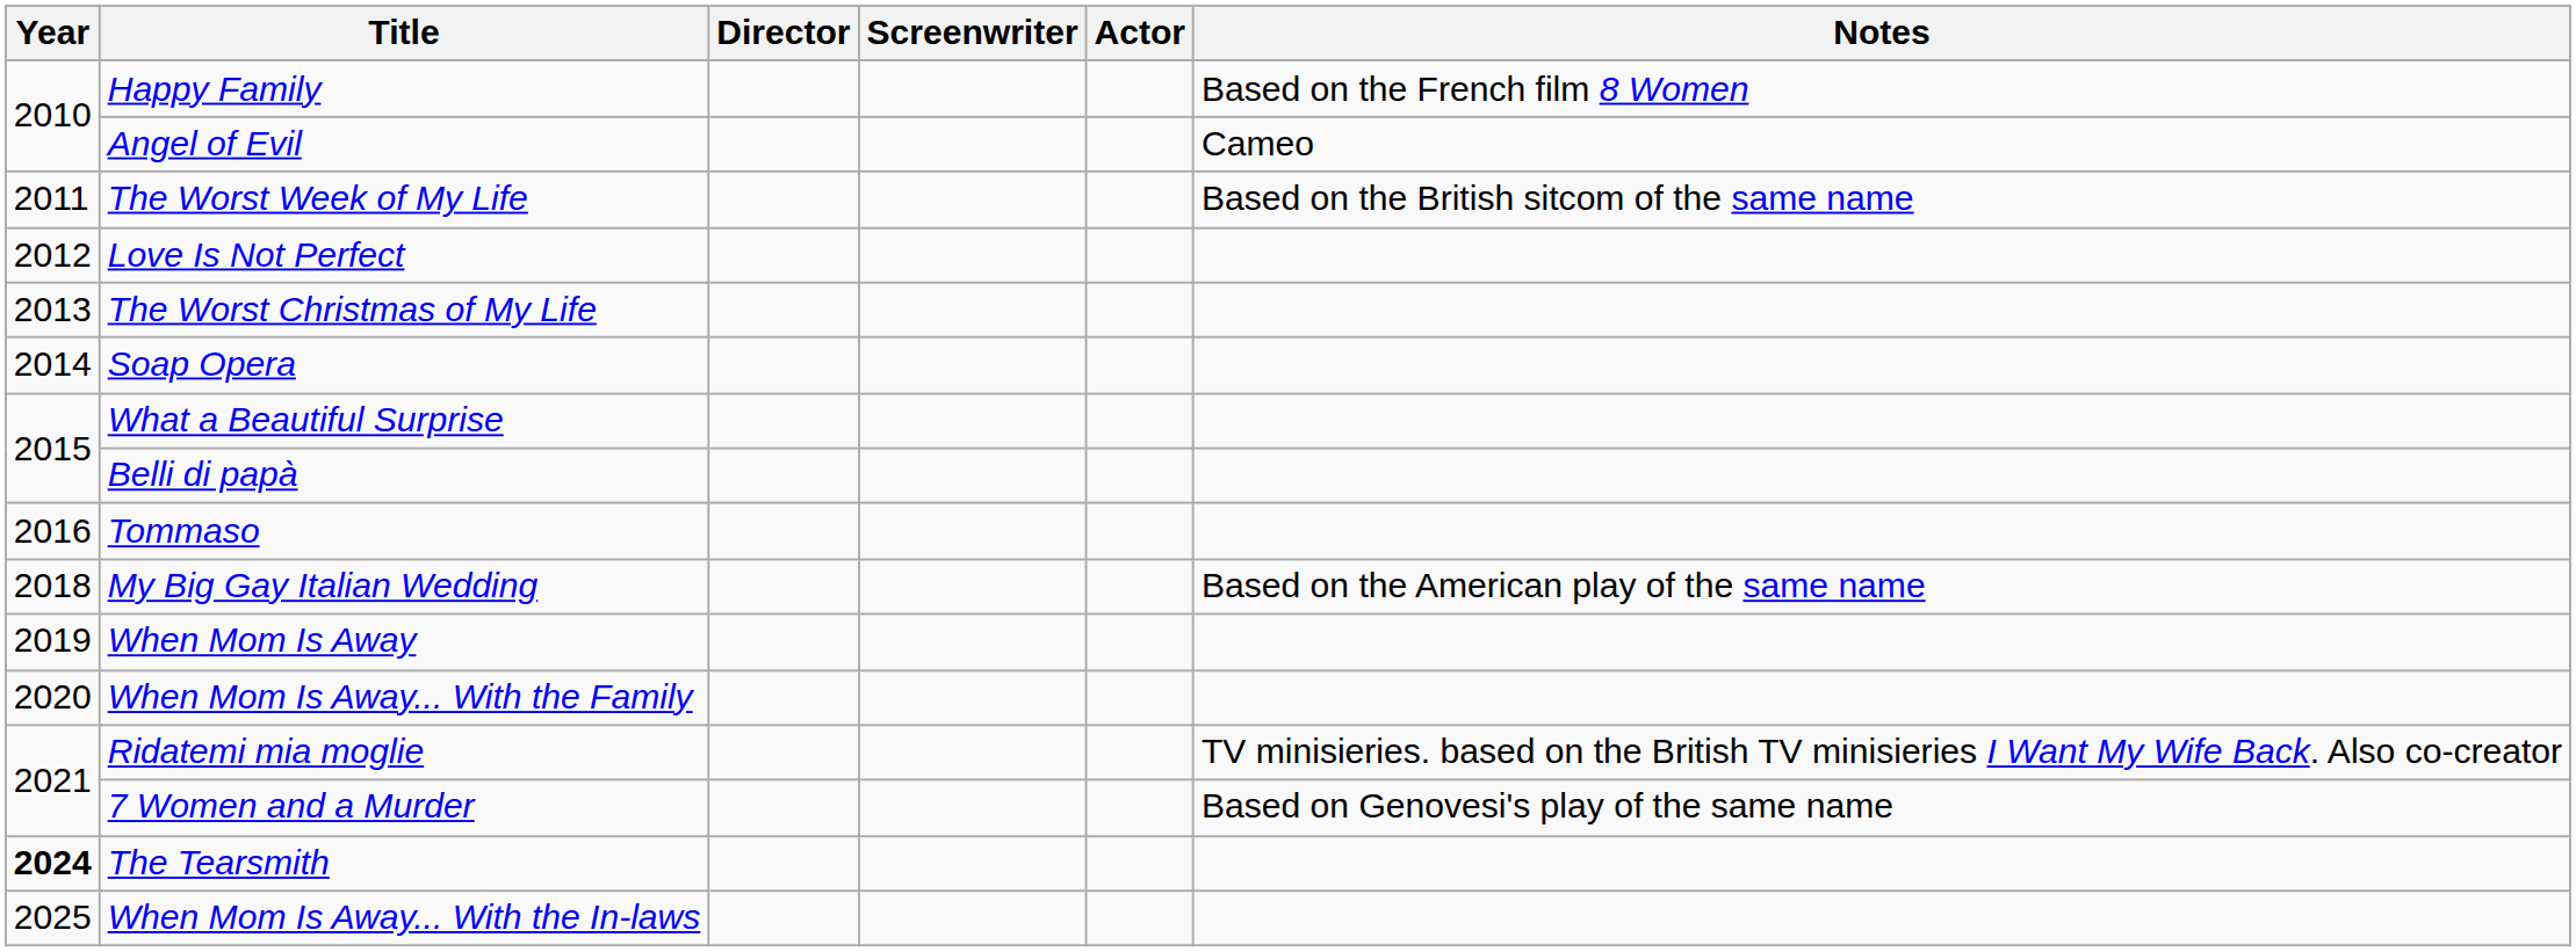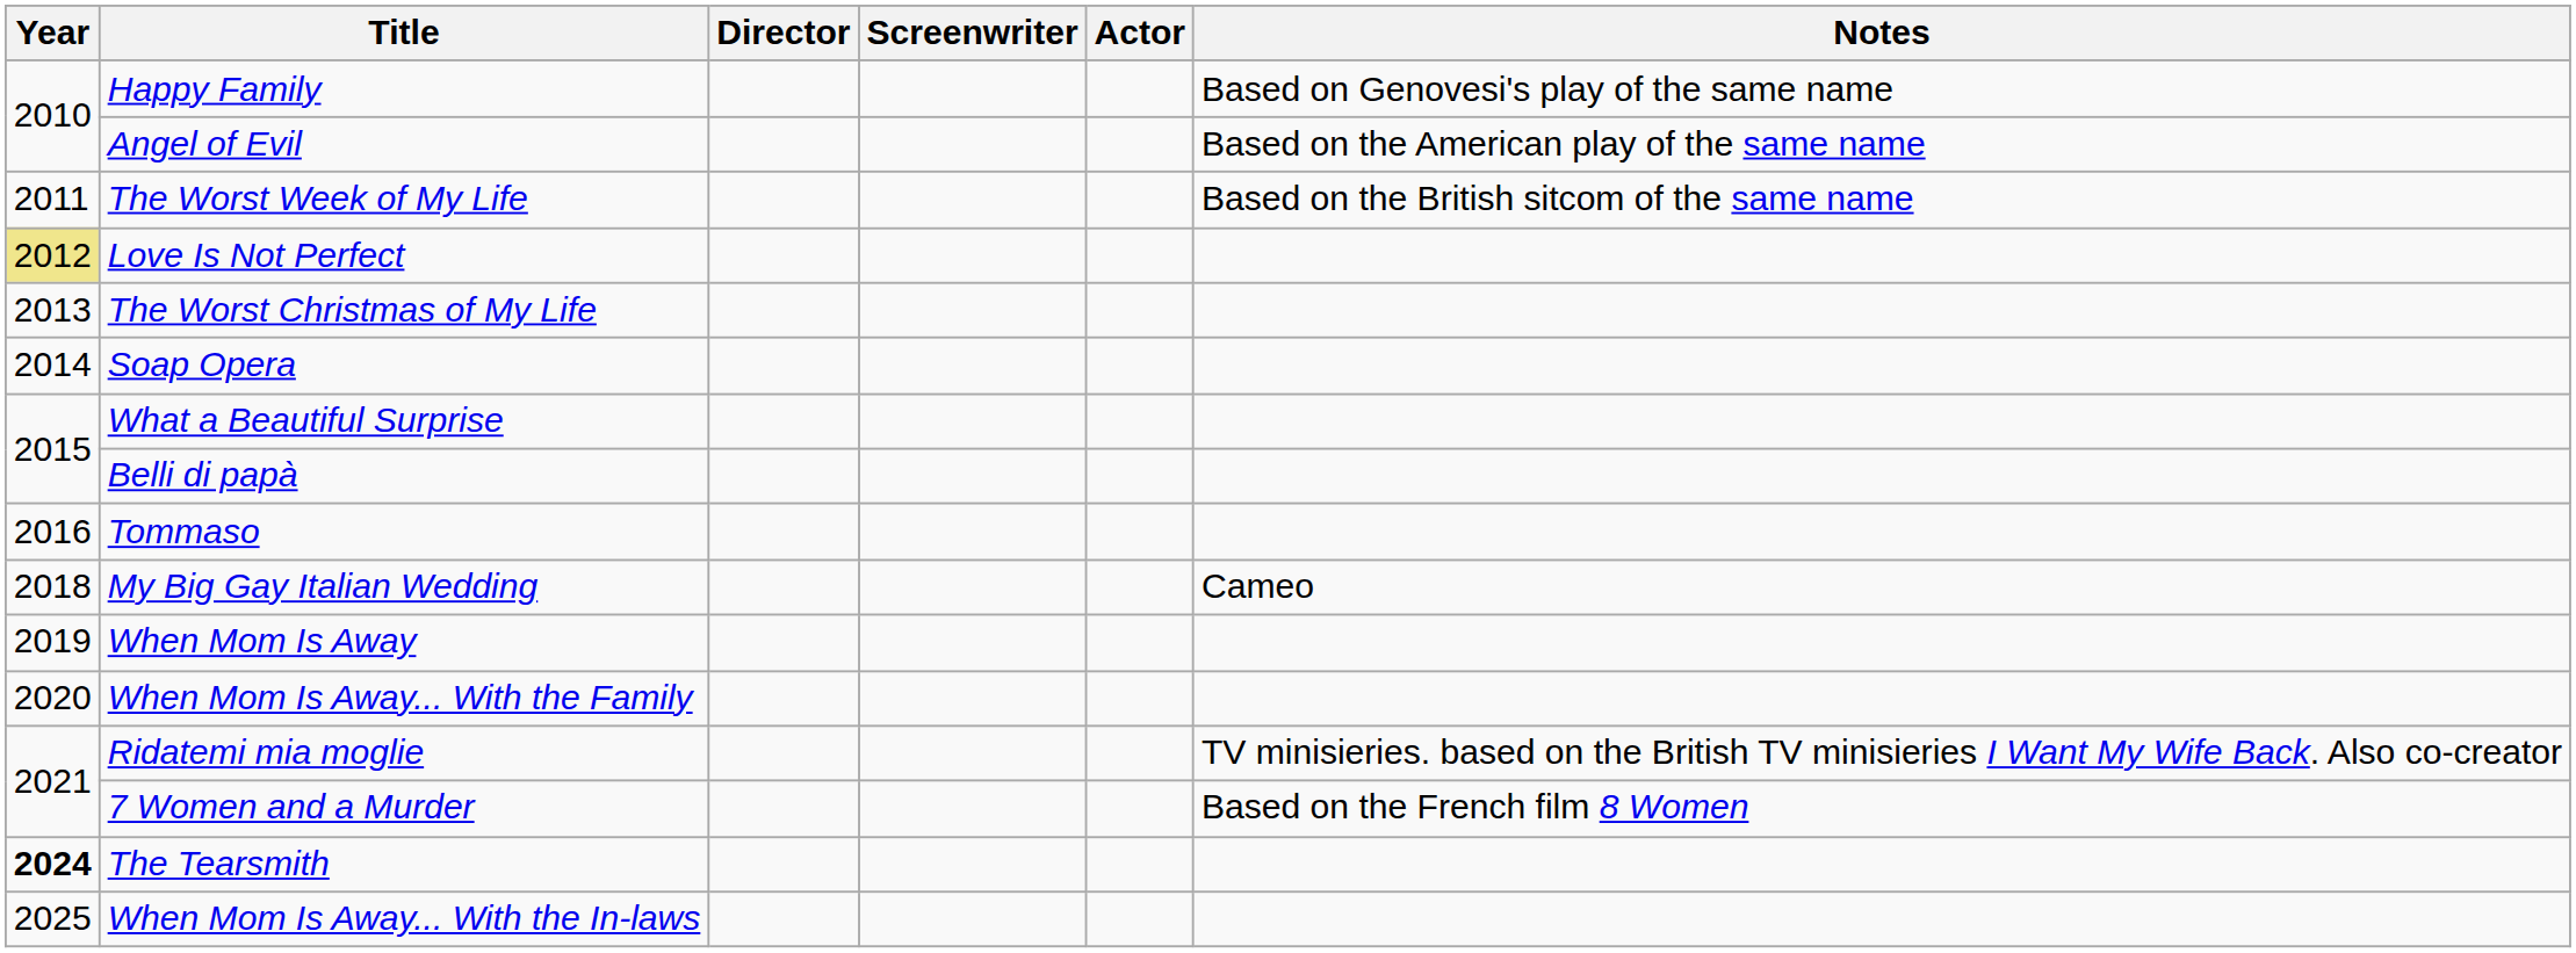Happy Family | Notes: Based on the French film 8 Women -> Based on Genovesi's play of the same name
Angel of Evil | Notes: Cameo -> Based on the American play of the same name
Love Is Not Perfect | Year: no background -> khaki background
My Big Gay Italian Wedding | Notes: Based on the American play of the same name -> Cameo
7 Women and a Murder | Notes: Based on Genovesi's play of the same name -> Based on the French film 8 Women
